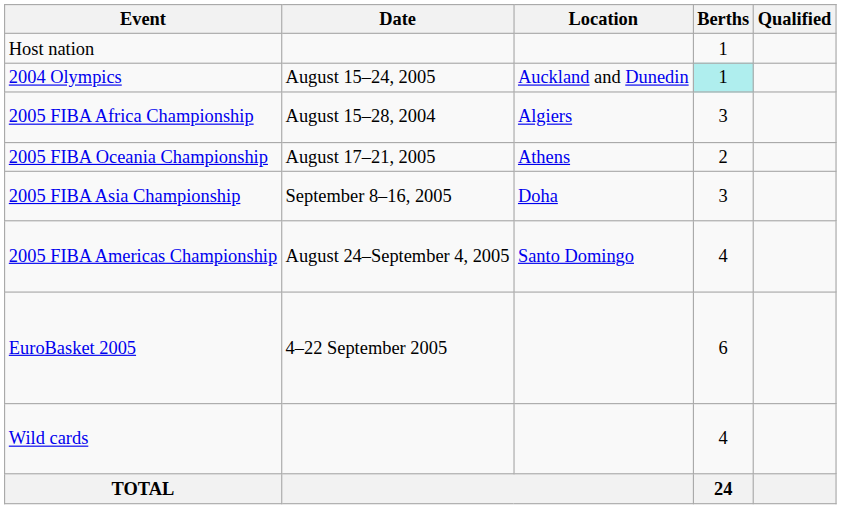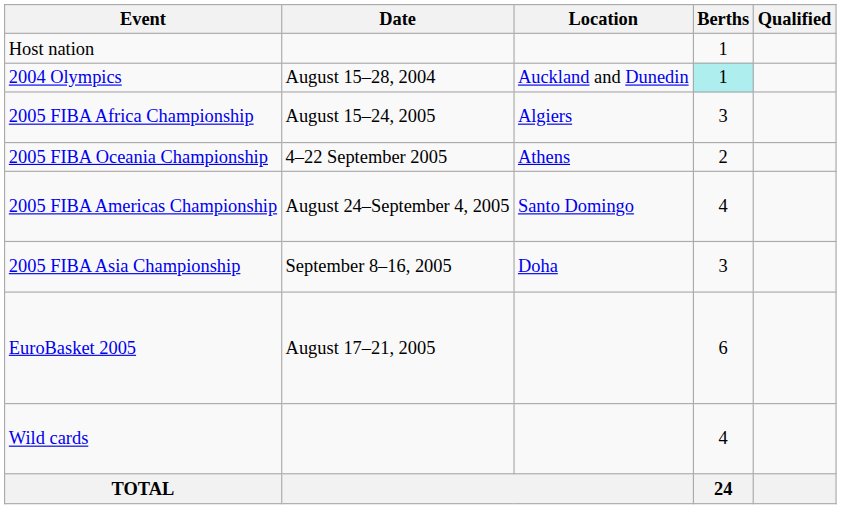2004 Olympics | Date: August 15–24, 2005 -> August 15–28, 2004
2005 FIBA Africa Championship | Date: August 15–28, 2004 -> August 15–24, 2005
2005 FIBA Oceania Championship | Date: August 17–21, 2005 -> 4–22 September 2005
rows swapped: 2005 FIBA Americas Championship <-> 2005 FIBA Asia Championship
EuroBasket 2005 | Date: 4–22 September 2005 -> August 17–21, 2005
